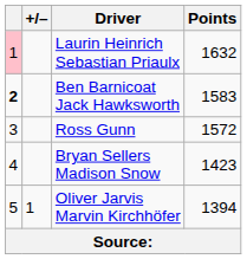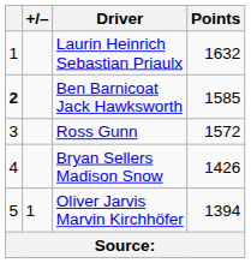Laurin Heinrich Sebastian Priaulx | column 1: pink background -> no background
Ben Barnicoat Jack Hawksworth | Points: 1583 -> 1585
Bryan Sellers Madison Snow | Points: 1423 -> 1426
